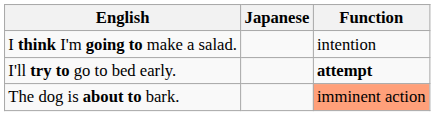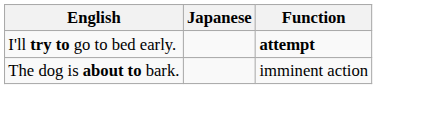- row: I think I'm going to make a salad. | intention
The dog is about to bark. | Function: lightsalmon background -> no background
